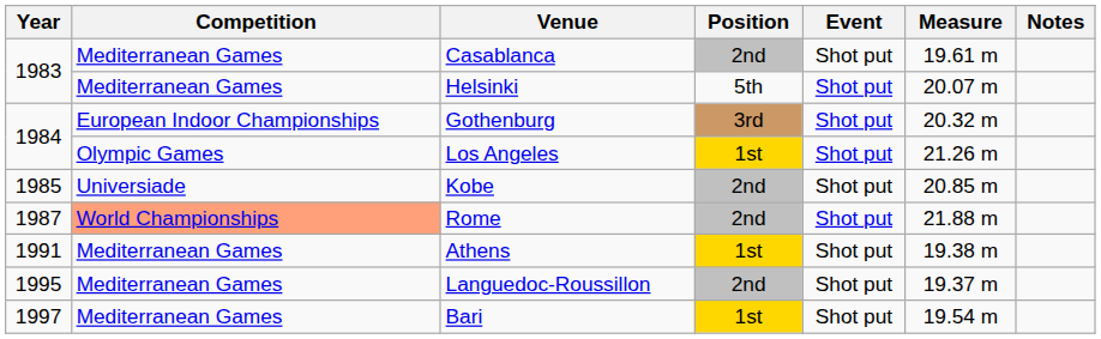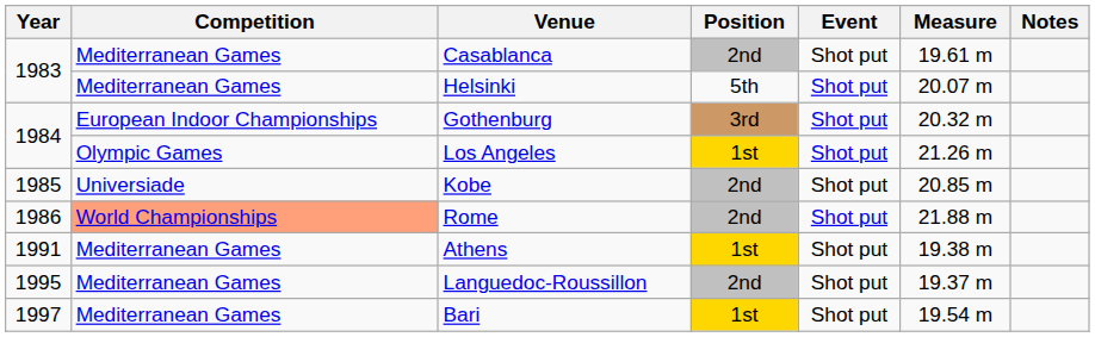Rome | Year: 1987 -> 1986
